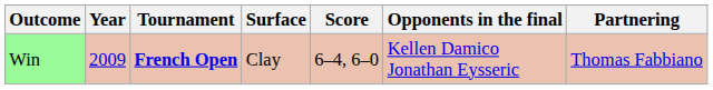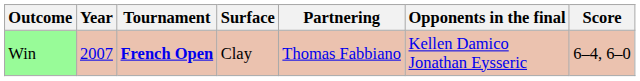columns swapped: Partnering <-> Score
Win | Year: 2009 -> 2007
